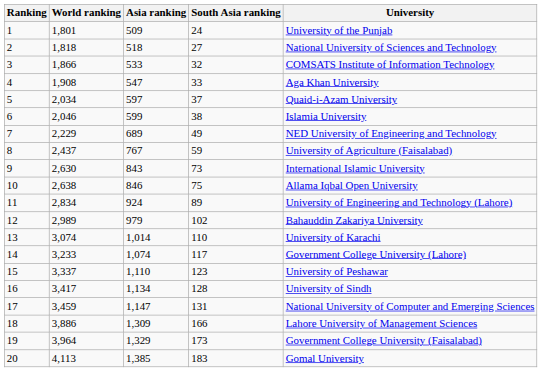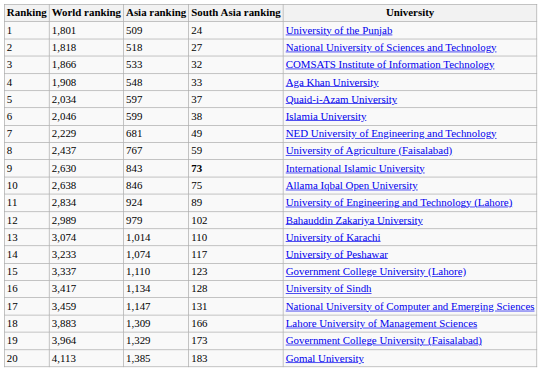4 | Asia ranking: 547 -> 548
7 | Asia ranking: 689 -> 681
9 | South Asia ranking: normal -> bold
14 | University: Government College University (Lahore) -> University of Peshawar
15 | University: University of Peshawar -> Government College University (Lahore)
18 | World ranking: 3,886 -> 3,883
